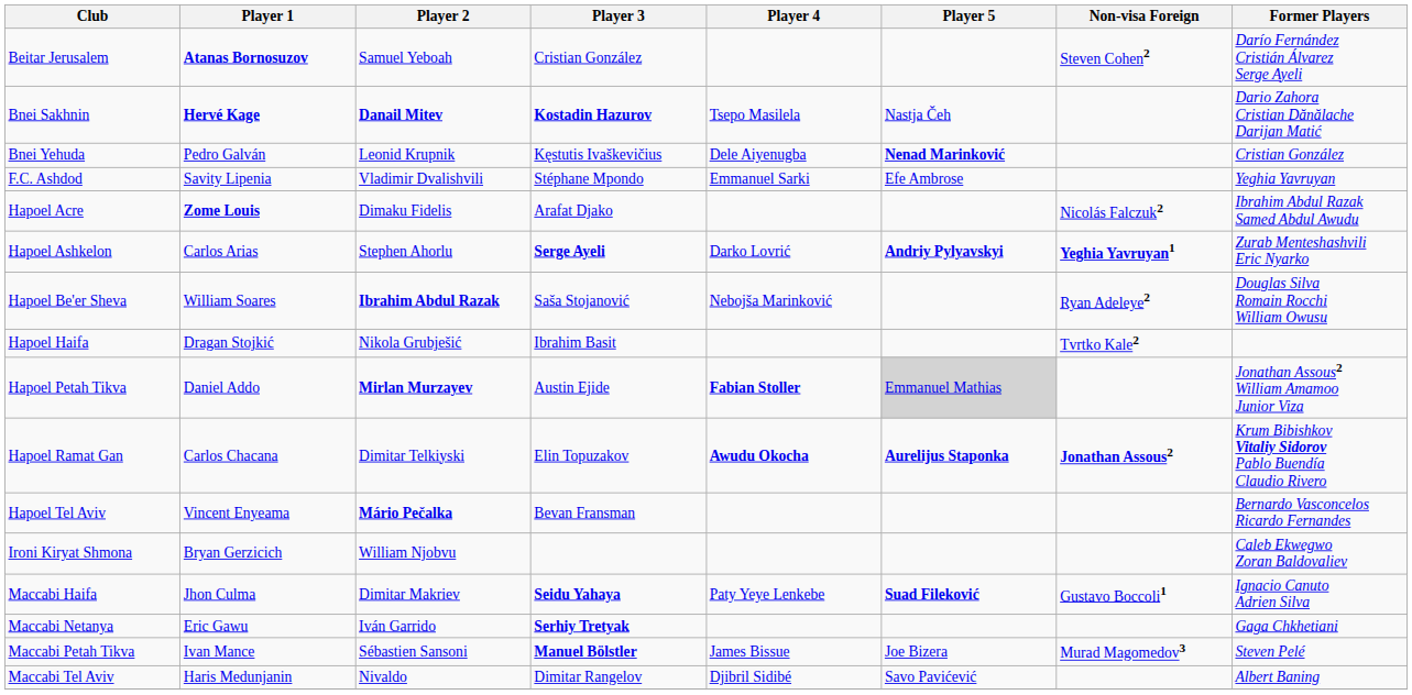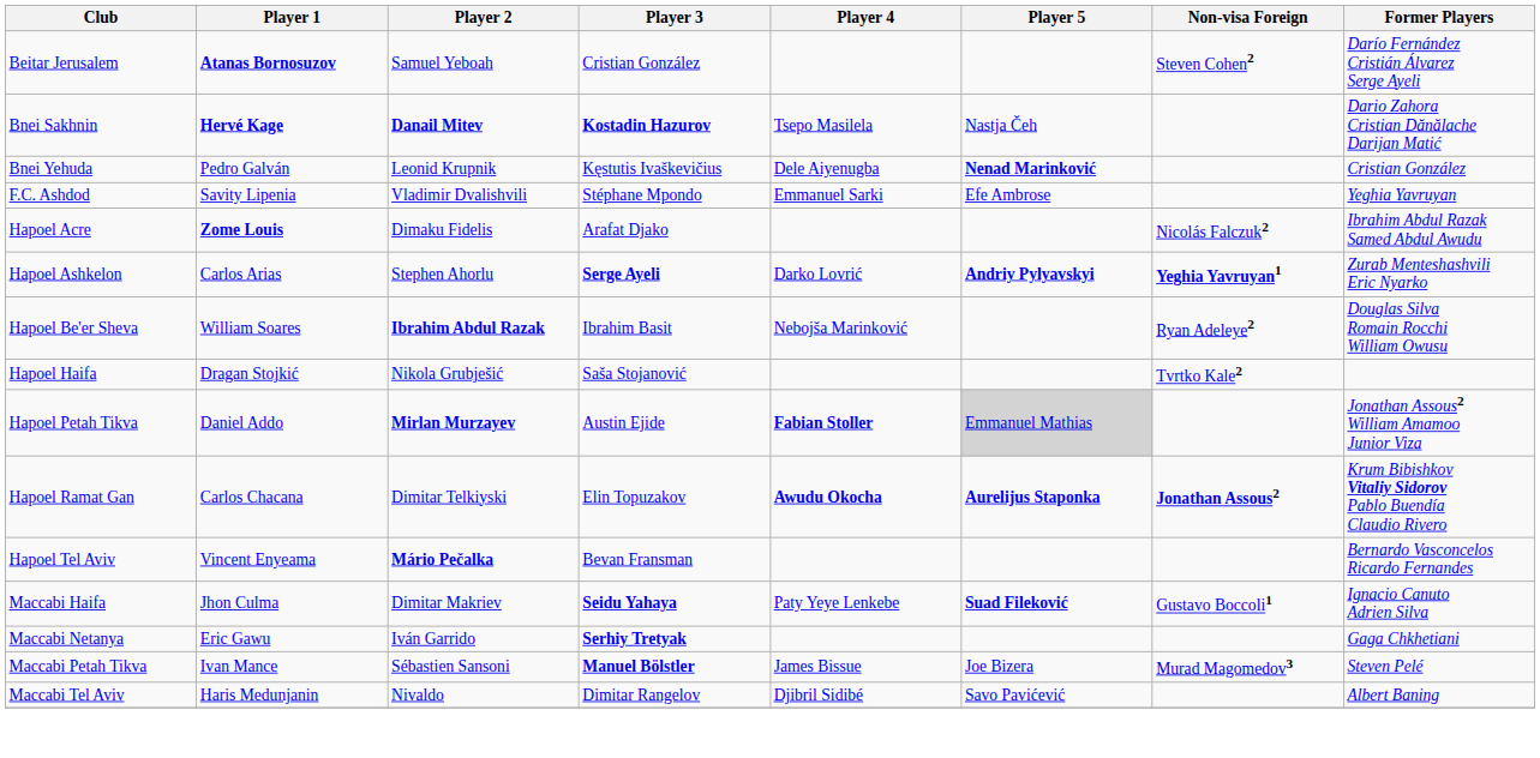Hapoel Be'er Sheva | Player 3: Saša Stojanović -> Ibrahim Basit
Hapoel Haifa | Player 3: Ibrahim Basit -> Saša Stojanović
- row: Ironi Kiryat Shmona | Bryan Gerzicich | William Njobvu | Caleb Ekwegwo Zoran Baldovaliev
